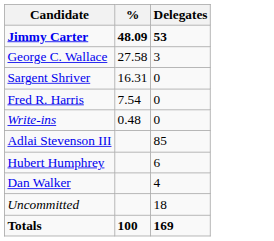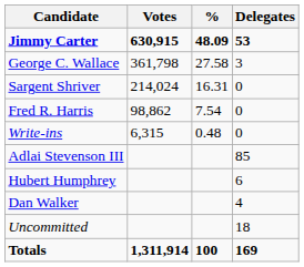+ column: Votes | 630,915 | 361,798 | 214,024 | 98,862 | 6,315 | 1,311,914
